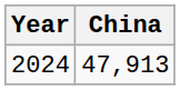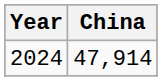2024 | China: 47,913 -> 47,914
